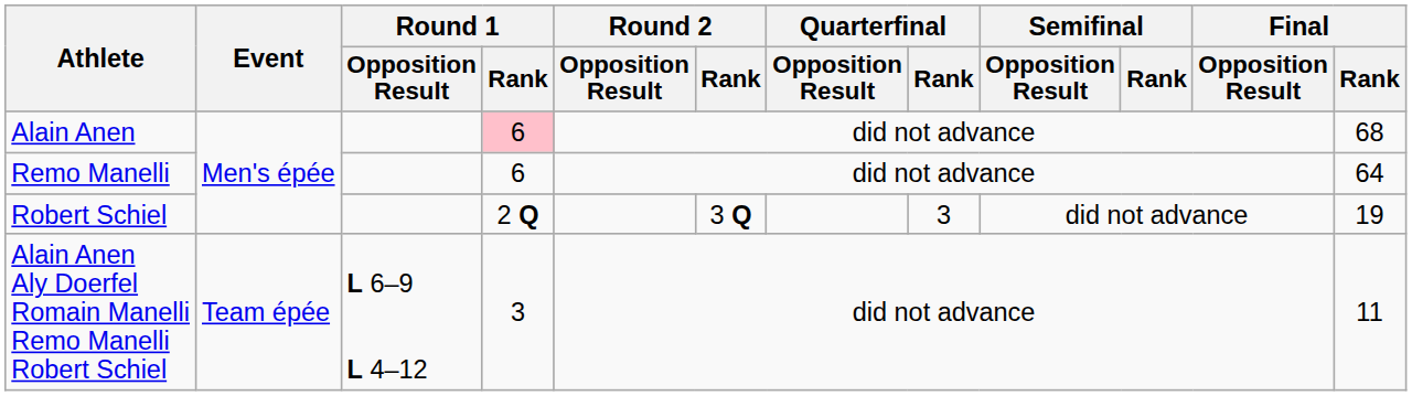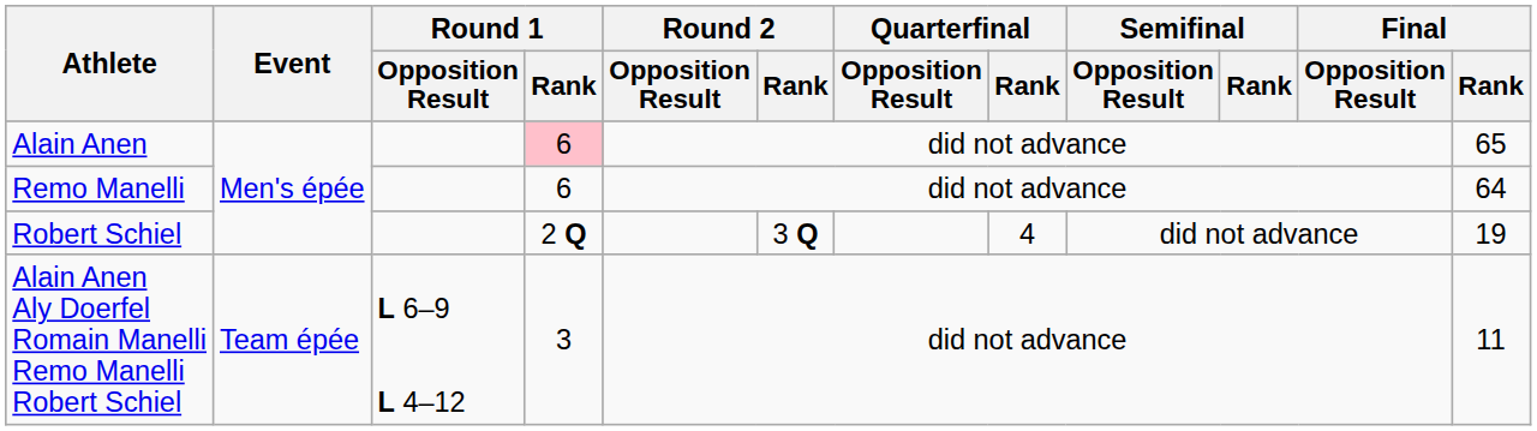Alain Anen | Final / Rank: 68 -> 65
Robert Schiel | Quarterfinal / Rank: 3 -> 4
